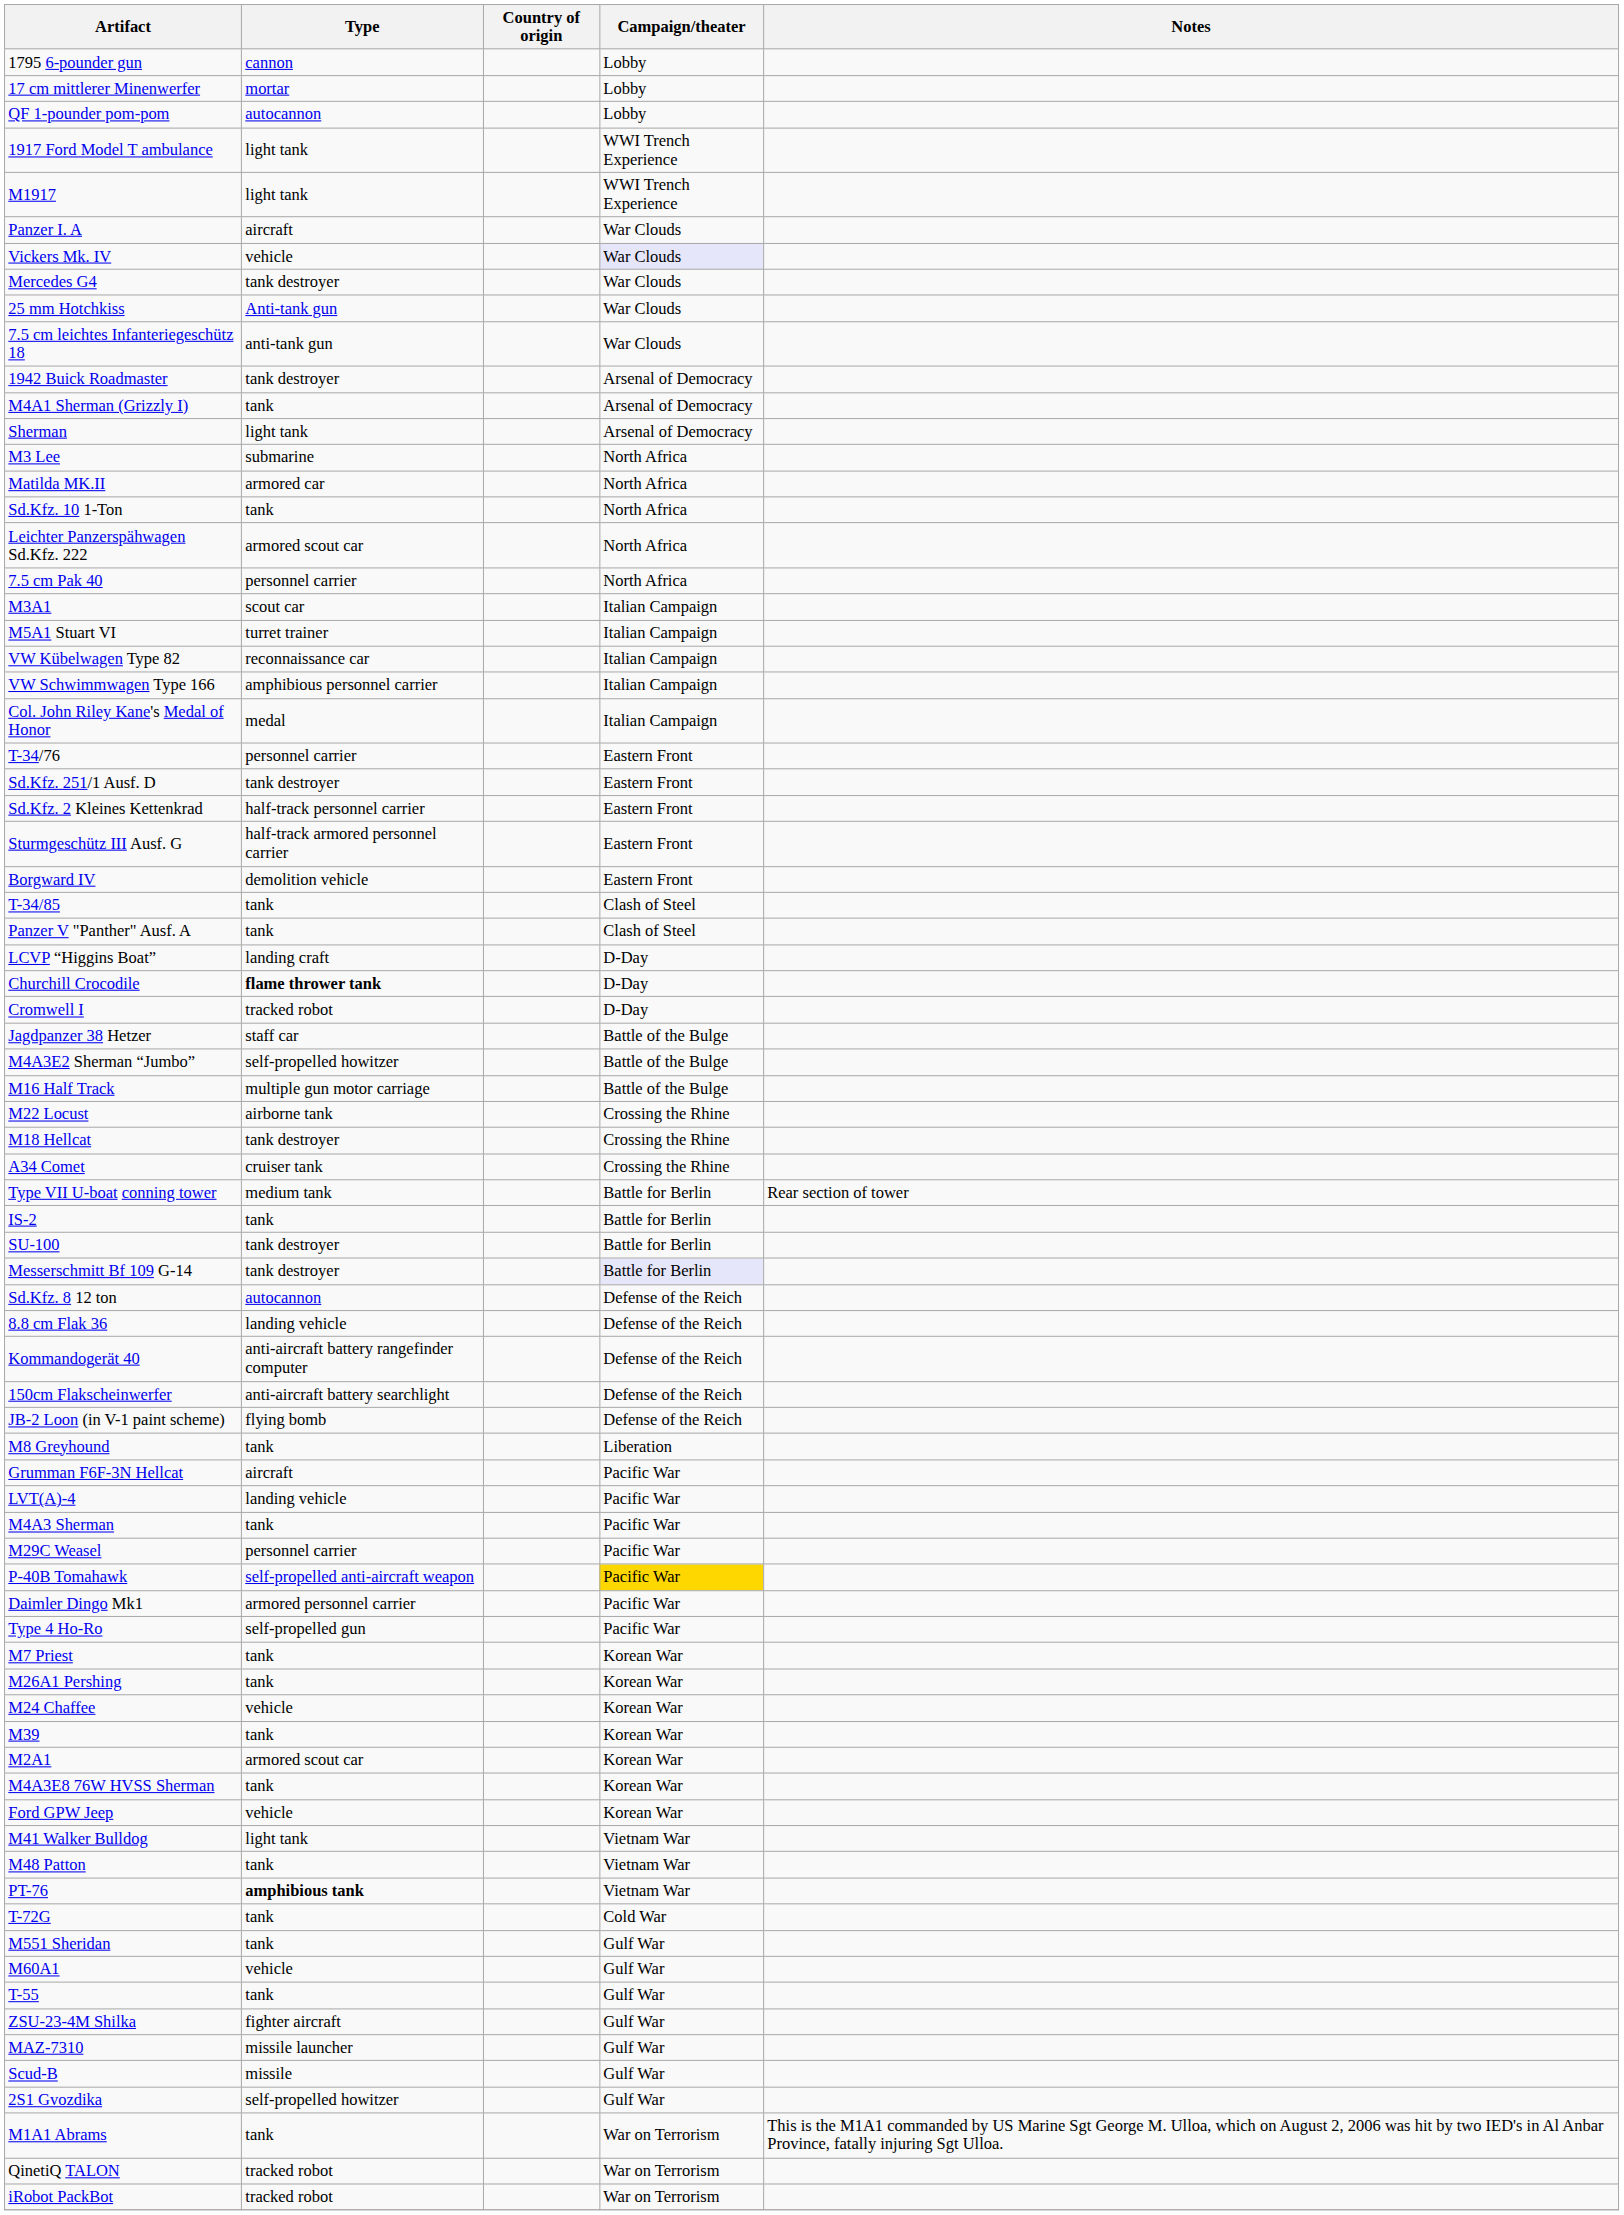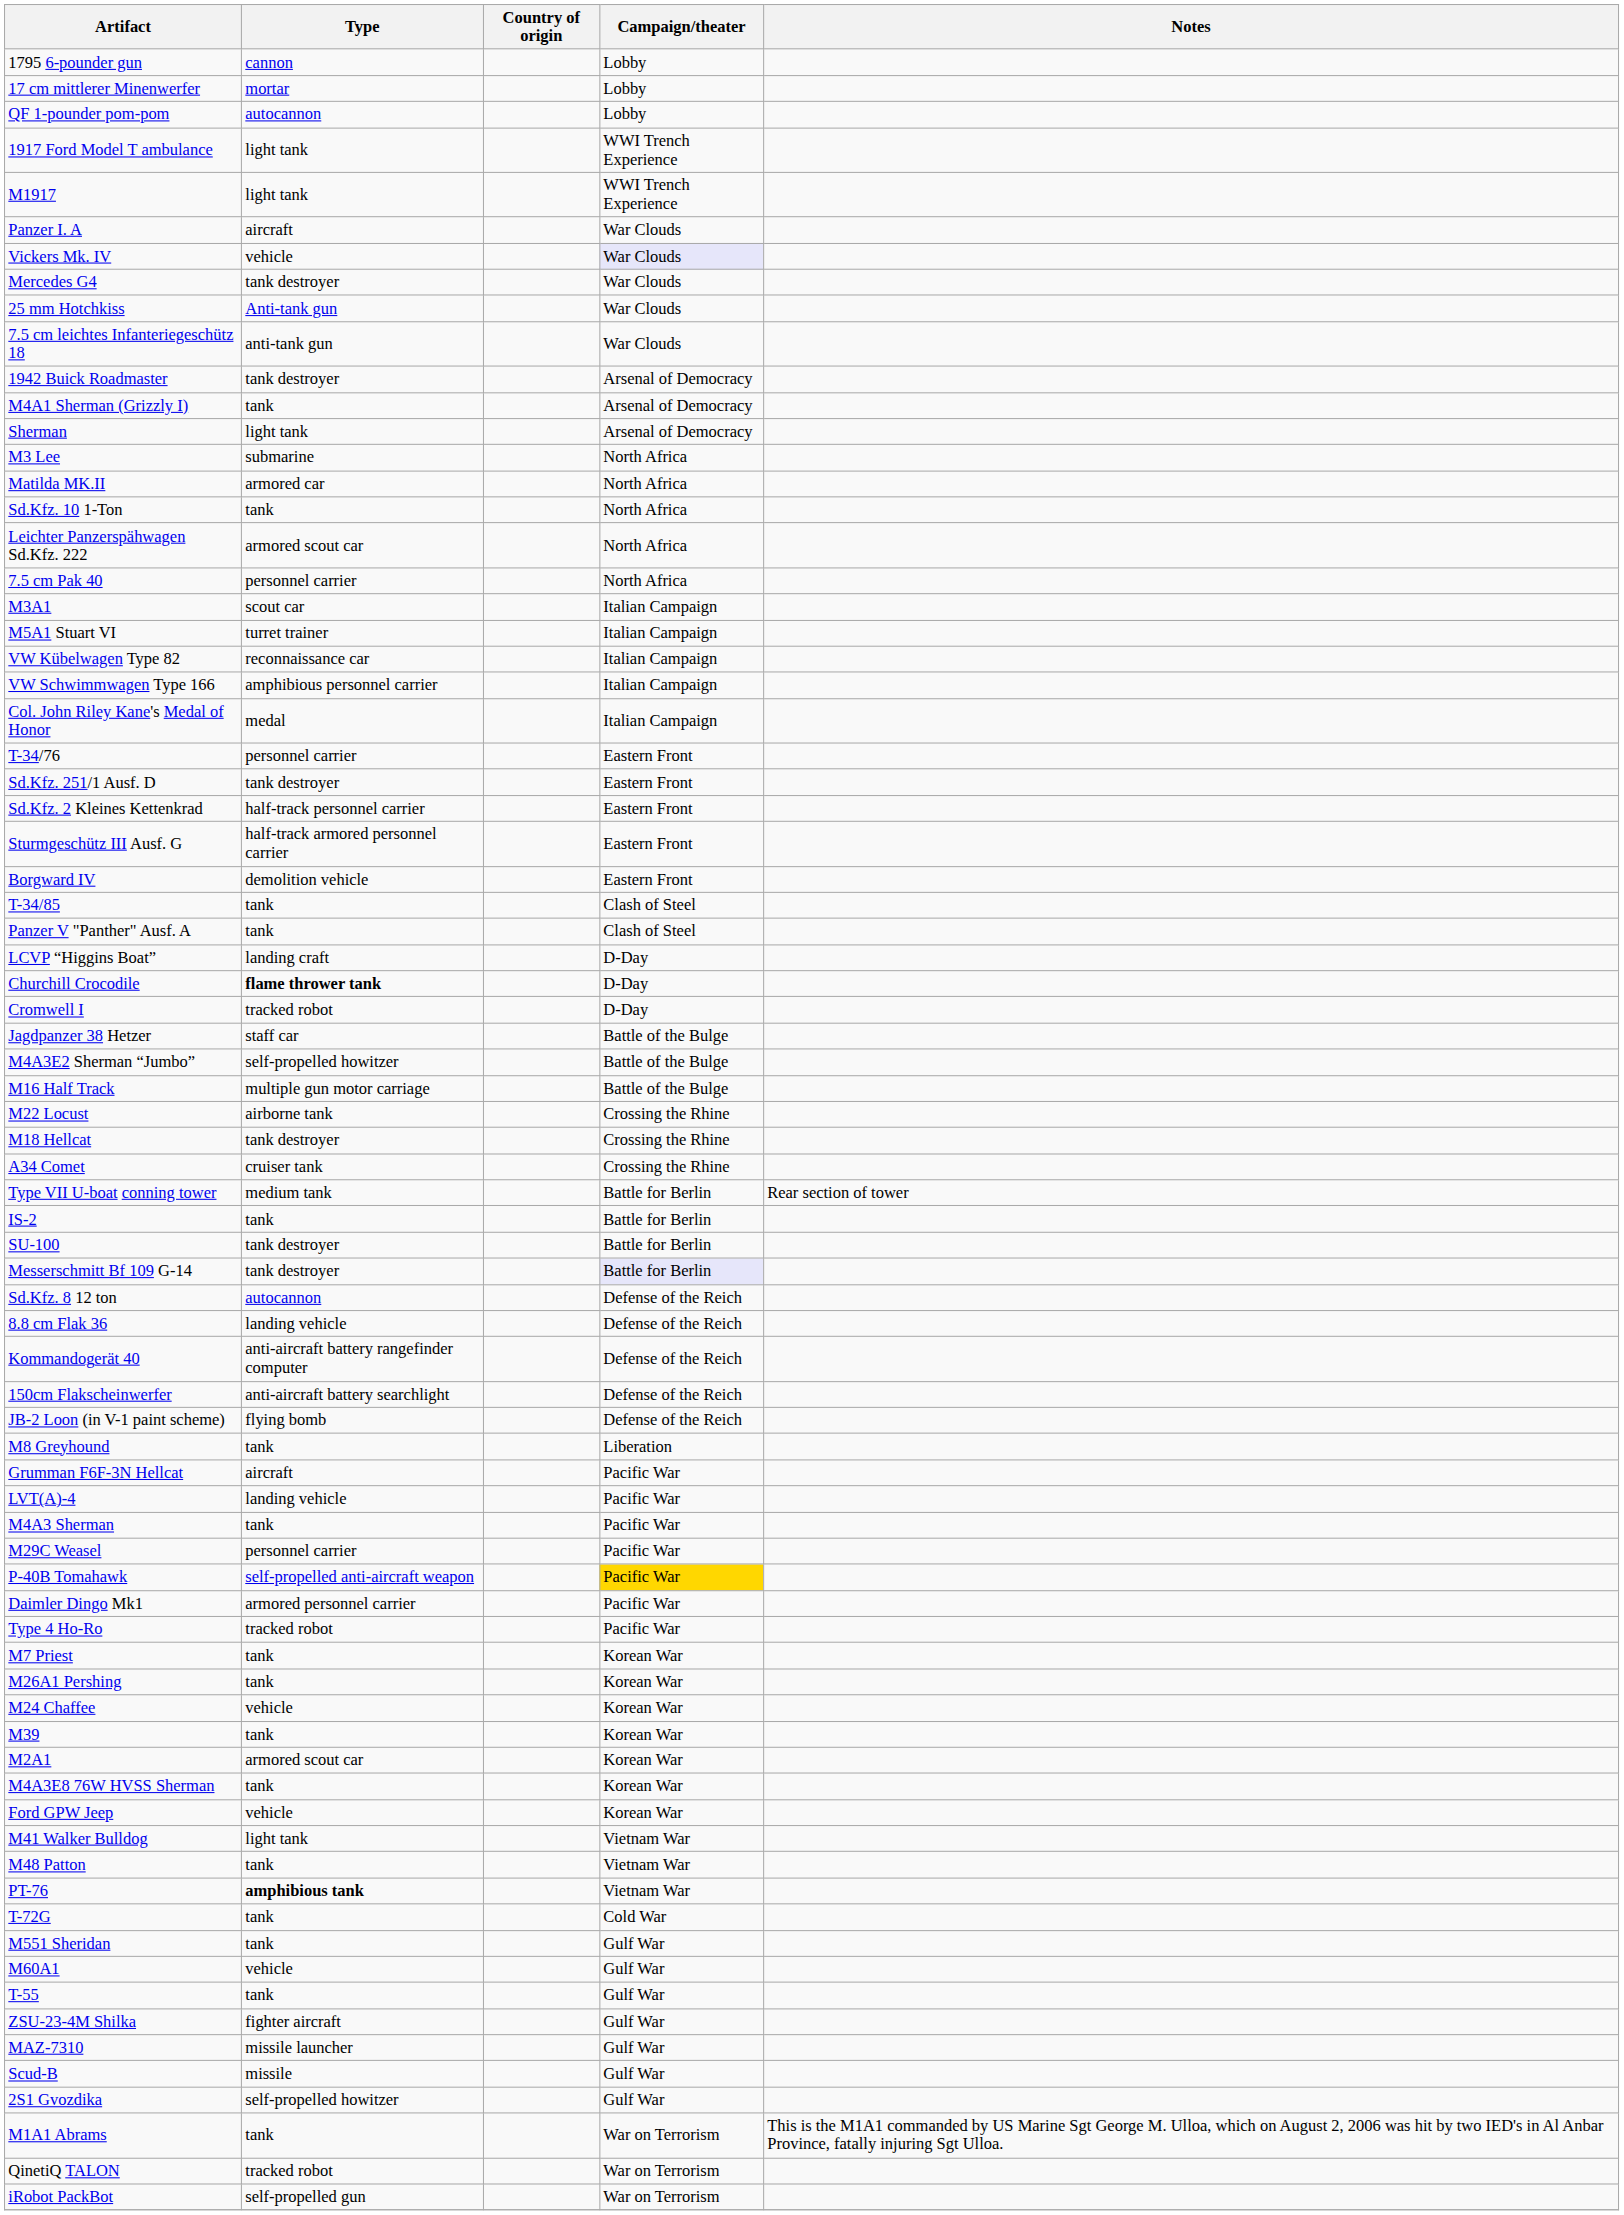Type 4 Ho-Ro | Type: self-propelled gun -> tracked robot
iRobot PackBot | Type: tracked robot -> self-propelled gun
